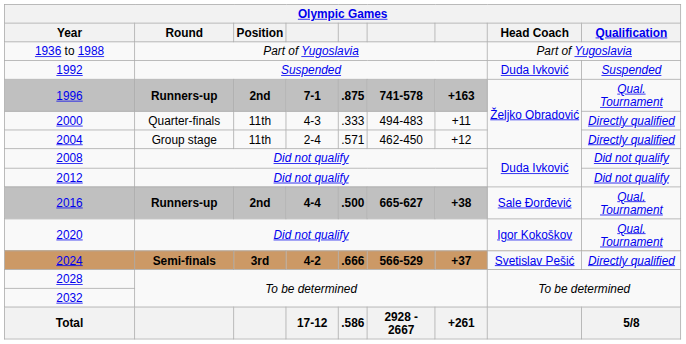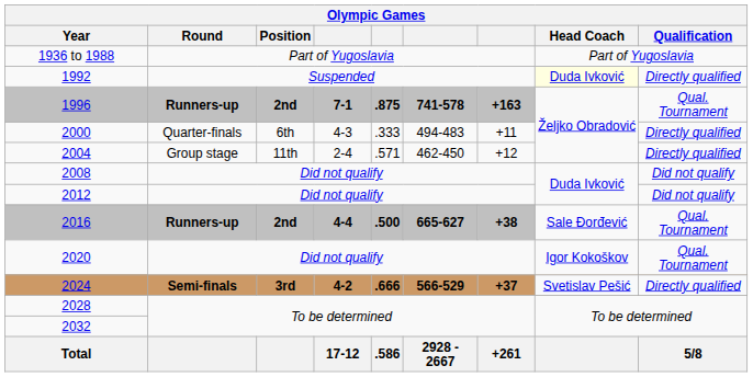1992 | Head Coach: no background -> lightyellow background
1992 | Qualification: Suspended -> Directly qualified
2000 | Position: 11th -> 6th
